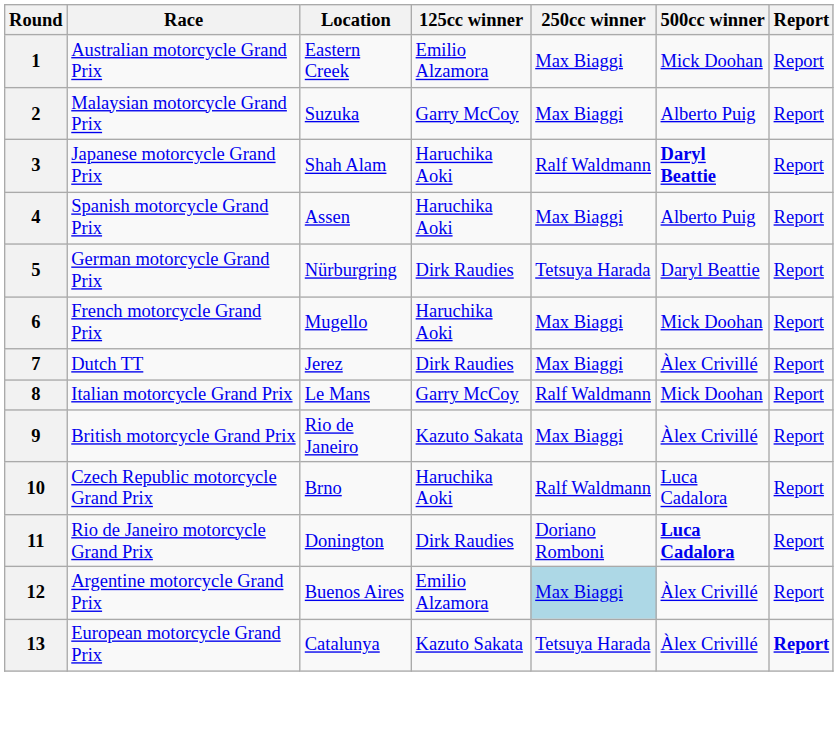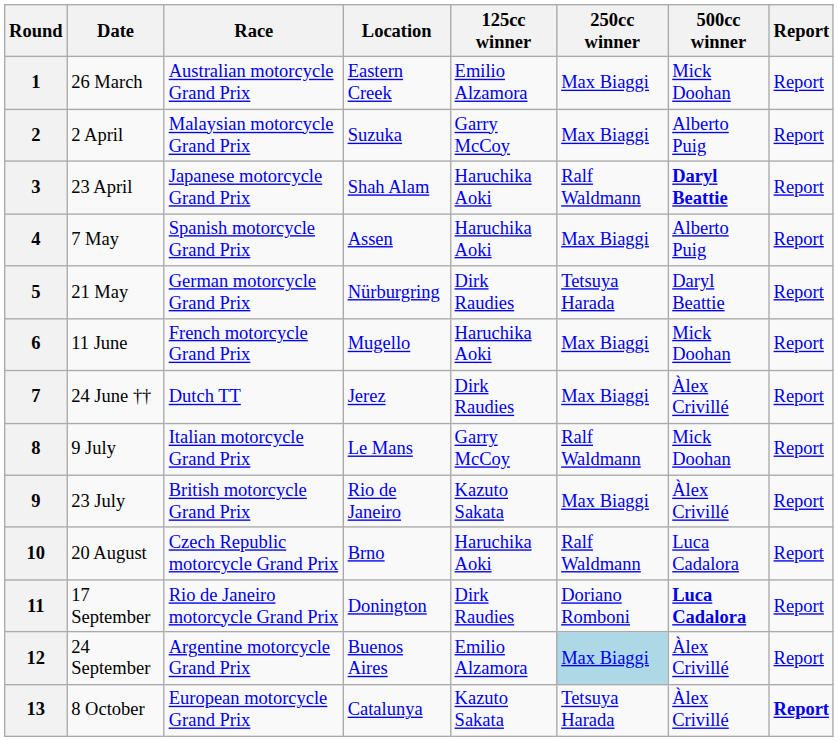+ column: Date | 26 March | 2 April | 23 April | 7 May | 21 May | 11 June | 24 June †† | 9 July | 23 July | 20 August | 17 September | 24 September | 8 October
